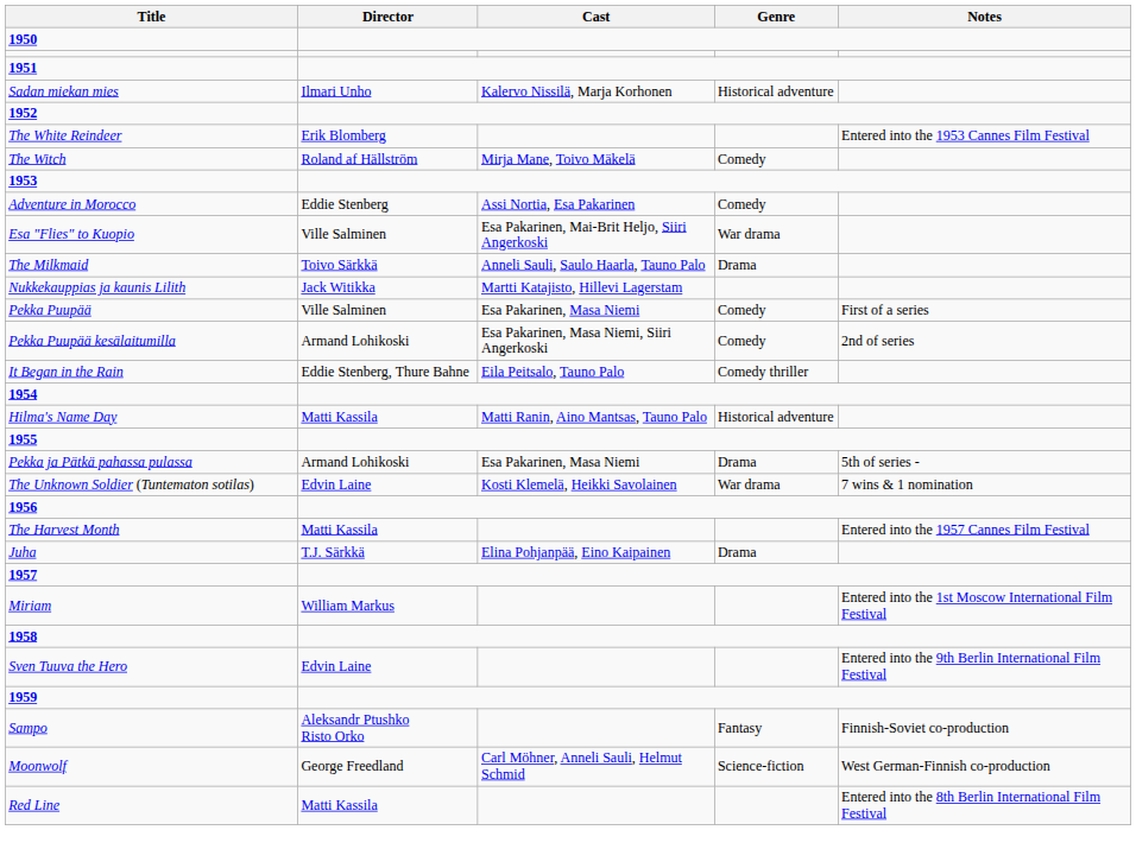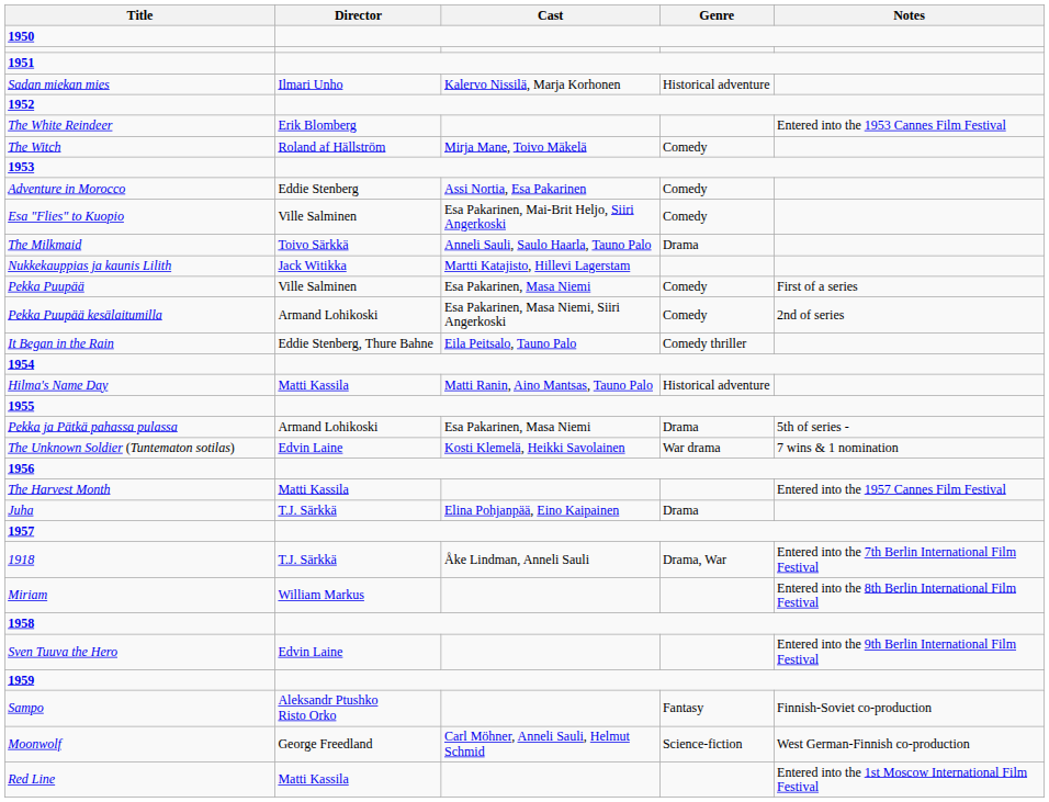Esa "Flies" to Kuopio | Genre: War drama -> Comedy
+ row: 1918 | T.J. Särkkä | Åke Lindman, Anneli Sauli | Drama, War | Entered into the 7th Berlin International Film Festival
Miriam | Notes: Entered into the 1st Moscow International Film Festival -> Entered into the 8th Berlin International Film Festival
Red Line | Notes: Entered into the 8th Berlin International Film Festival -> Entered into the 1st Moscow International Film Festival
